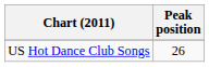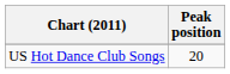US Hot Dance Club Songs | Peak position: 26 -> 20
